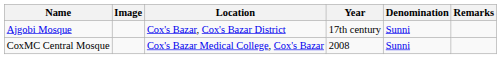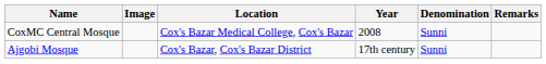rows swapped: CoxMC Central Mosque <-> Ajgobi Mosque
